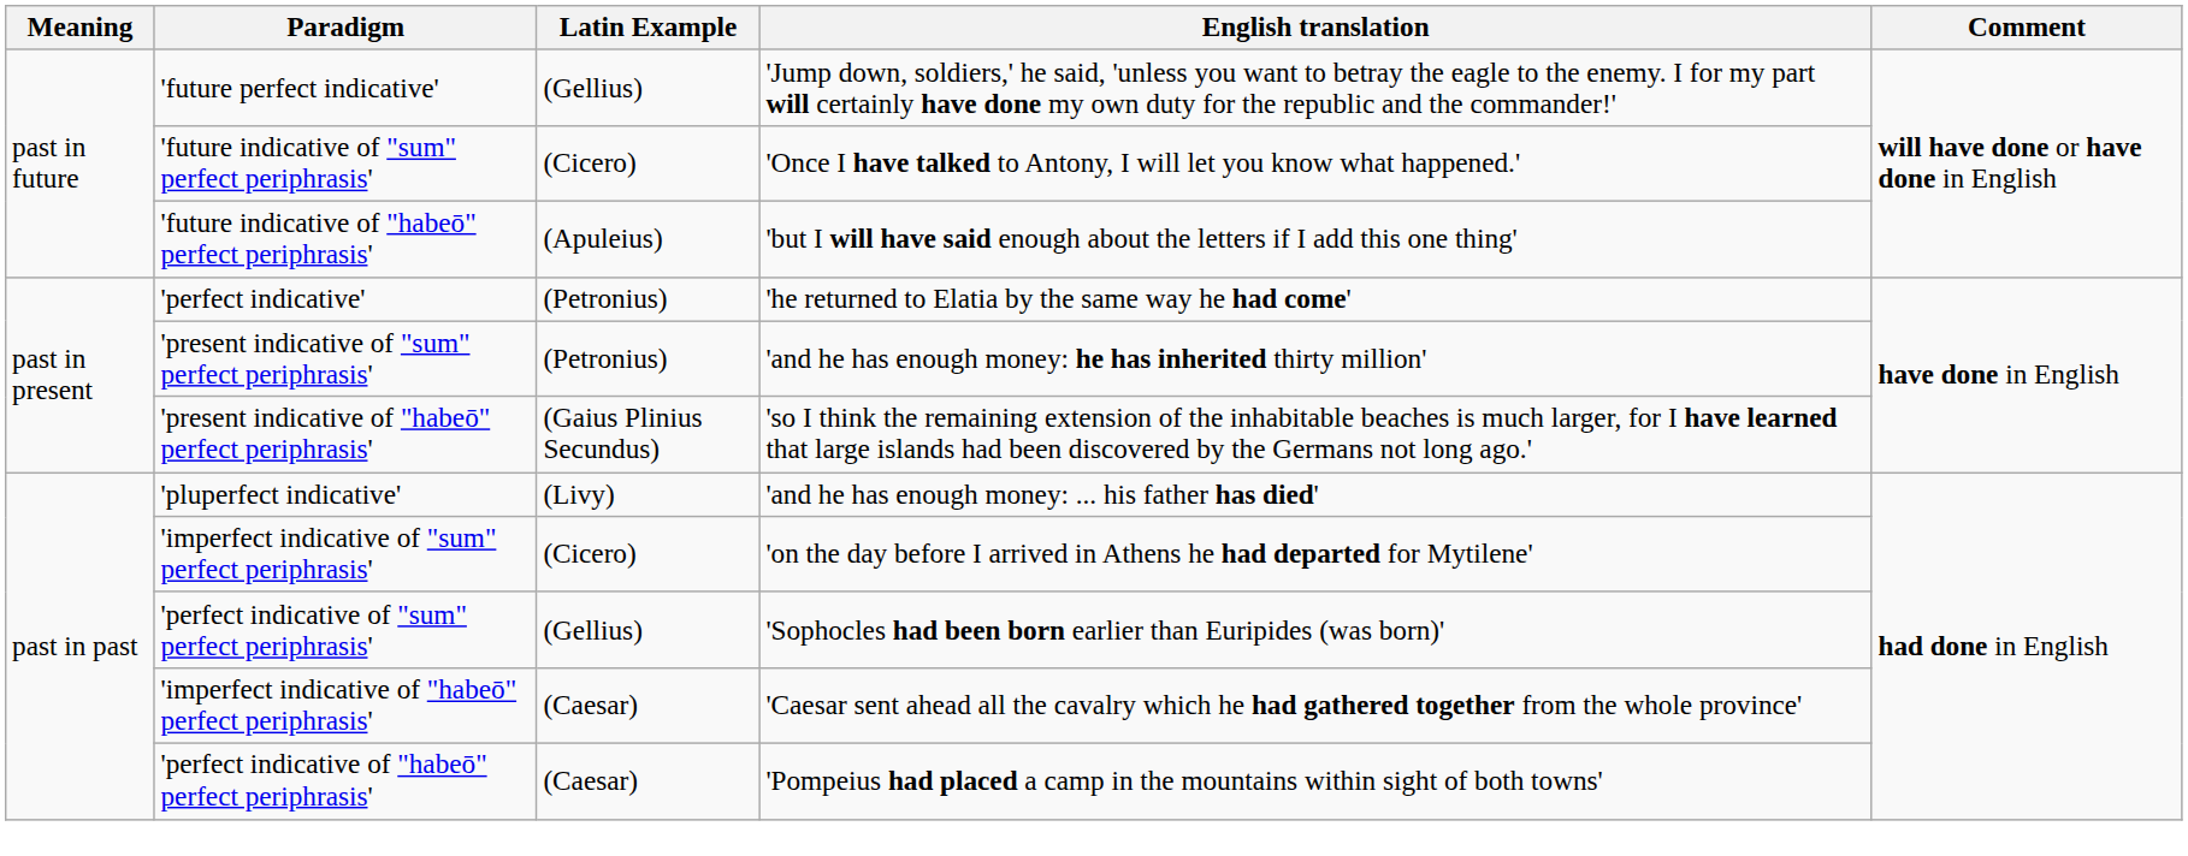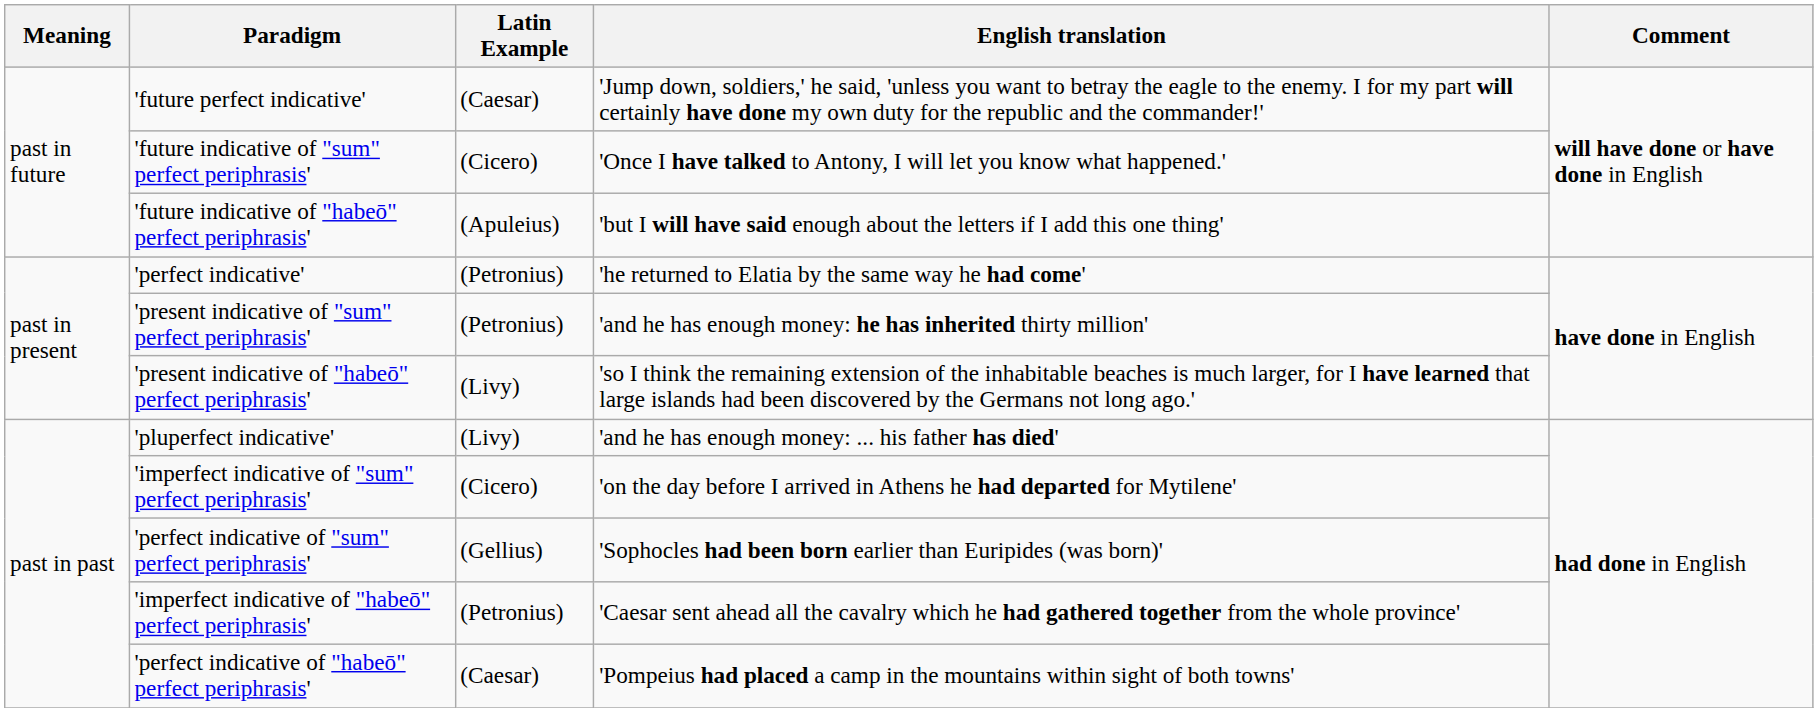'future perfect indicative' | Latin Example: (Gellius) -> (Caesar)
'present indicative of "habeō" perfect periphrasis' | Latin Example: (Gaius Plinius Secundus) -> (Livy)
'imperfect indicative of "habeō" perfect periphrasis' | Latin Example: (Caesar) -> (Petronius)
